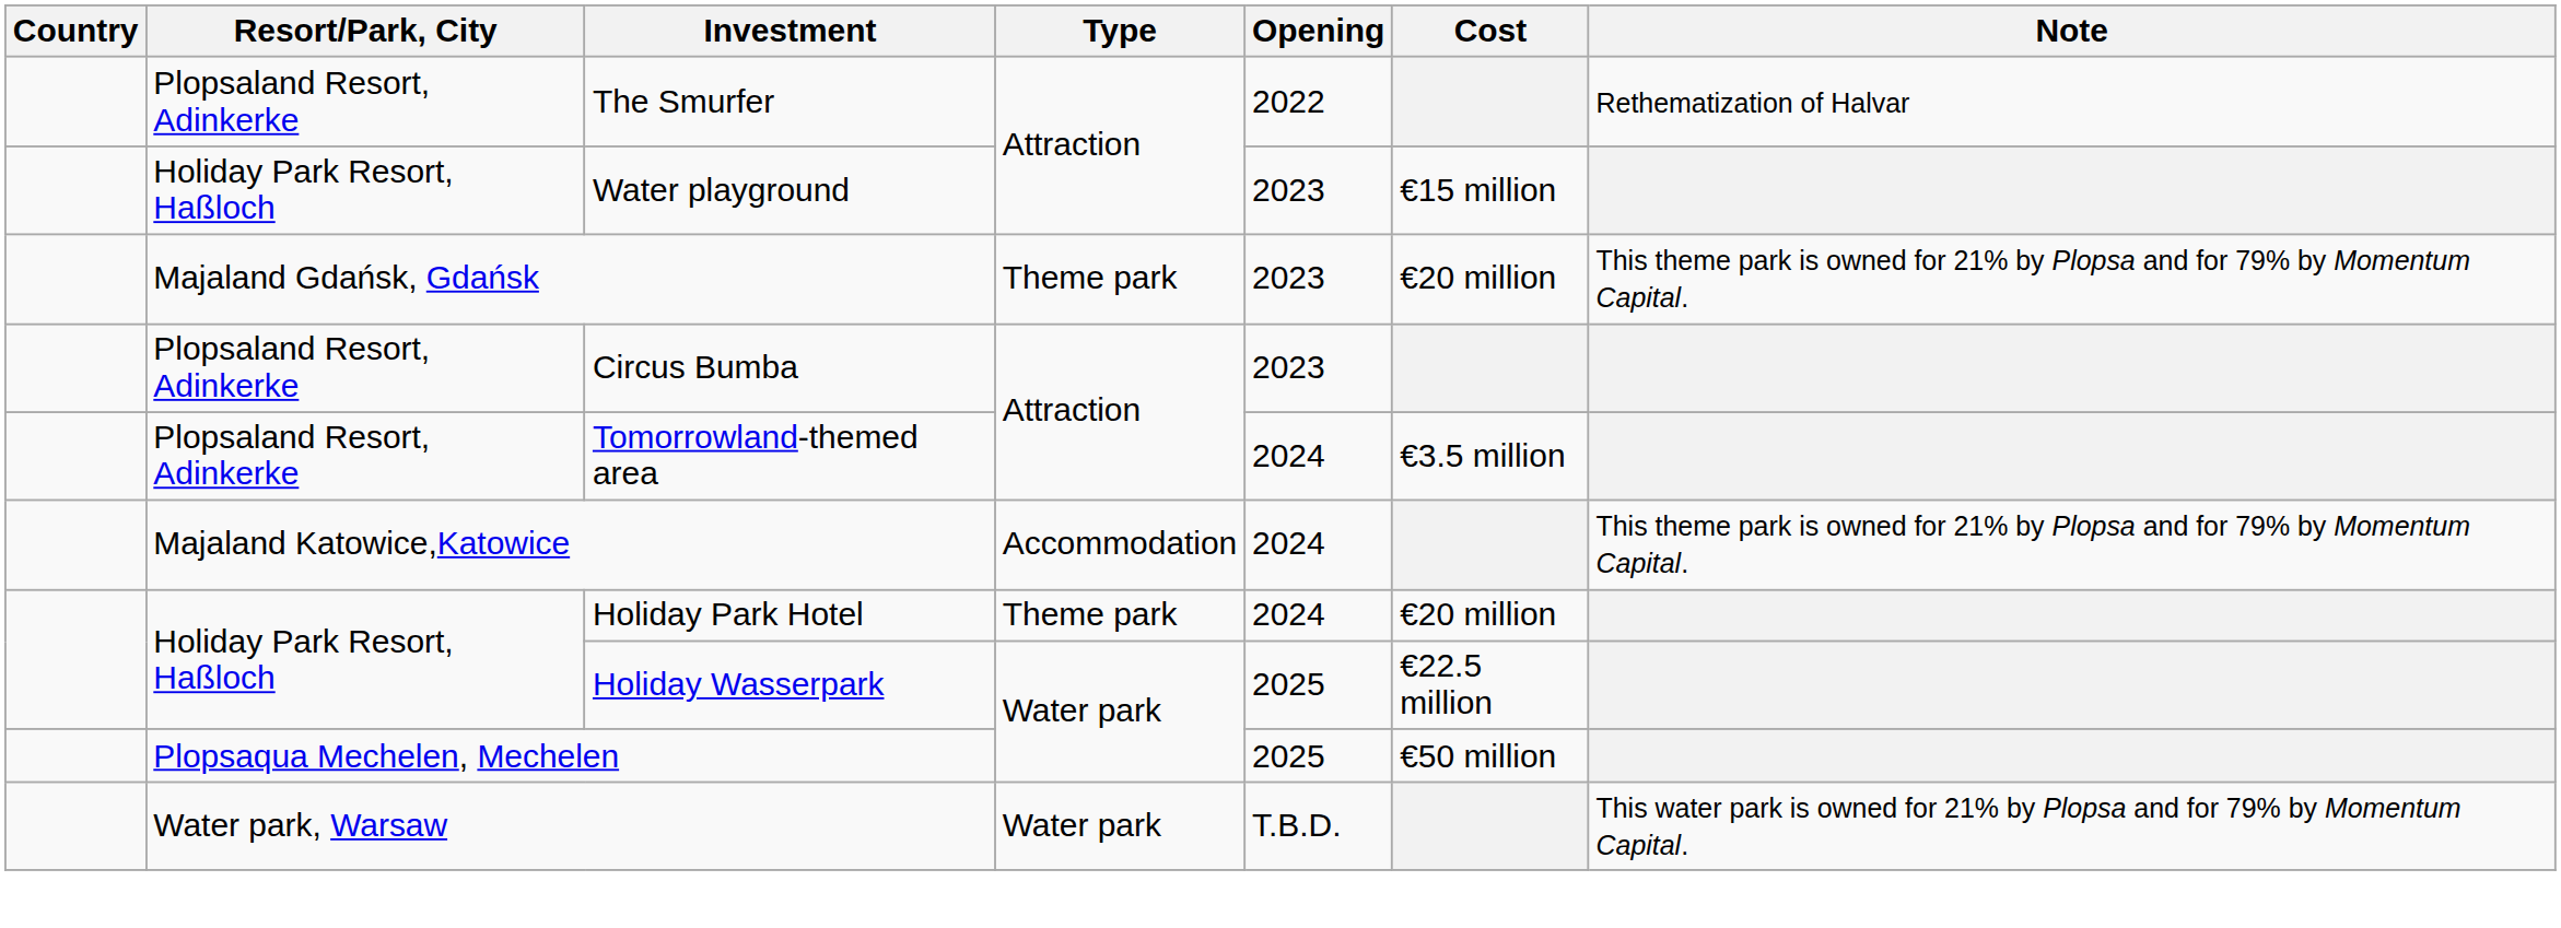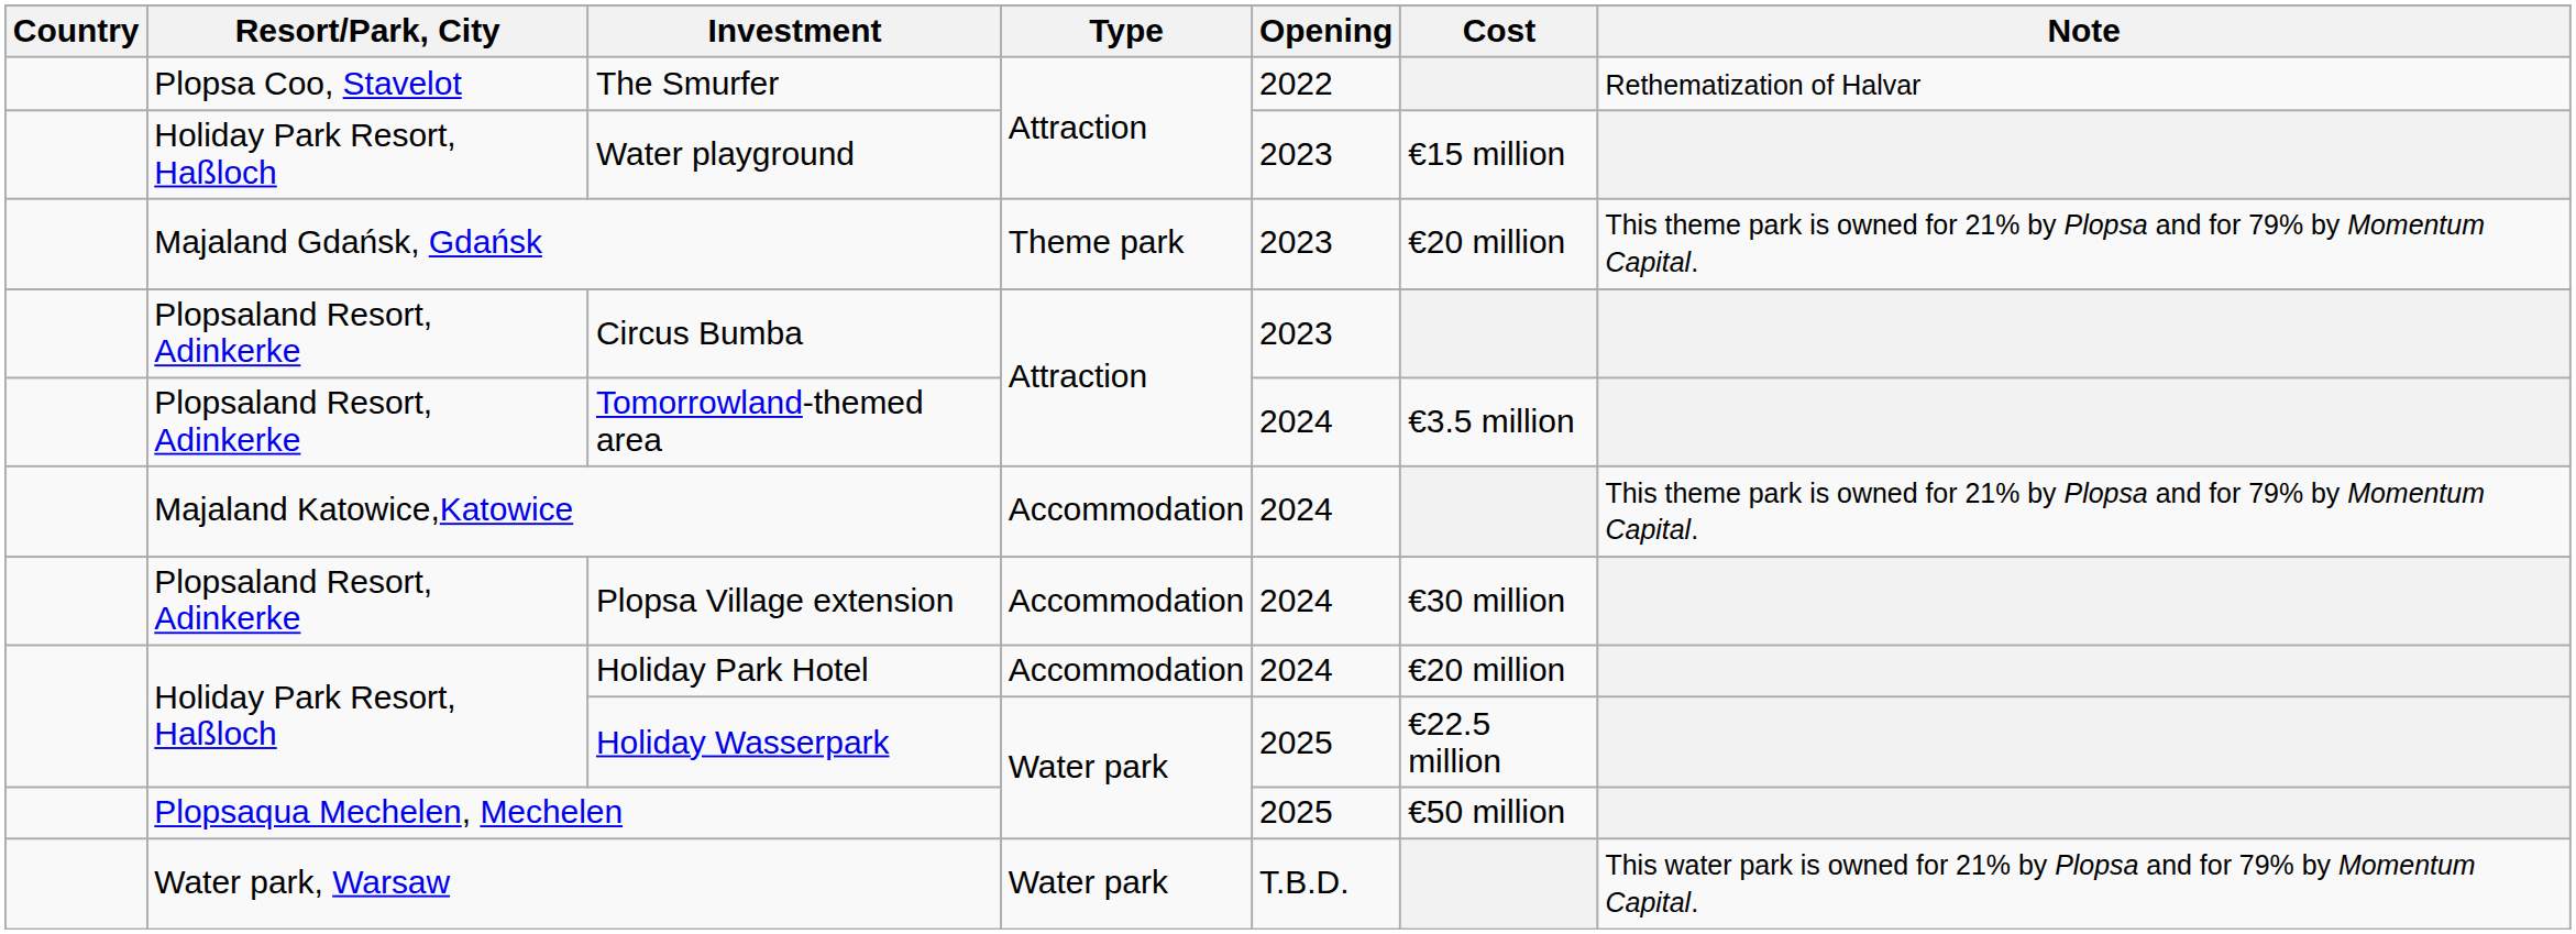The Smurfer | Resort/Park, City: Plopsaland Resort, Adinkerke -> Plopsa Coo, Stavelot
+ row: Plopsaland Resort, Adinkerke | Plopsa Village extension | Accommodation | 2024 | €30 million
Holiday Park Hotel | Type: Theme park -> Accommodation
